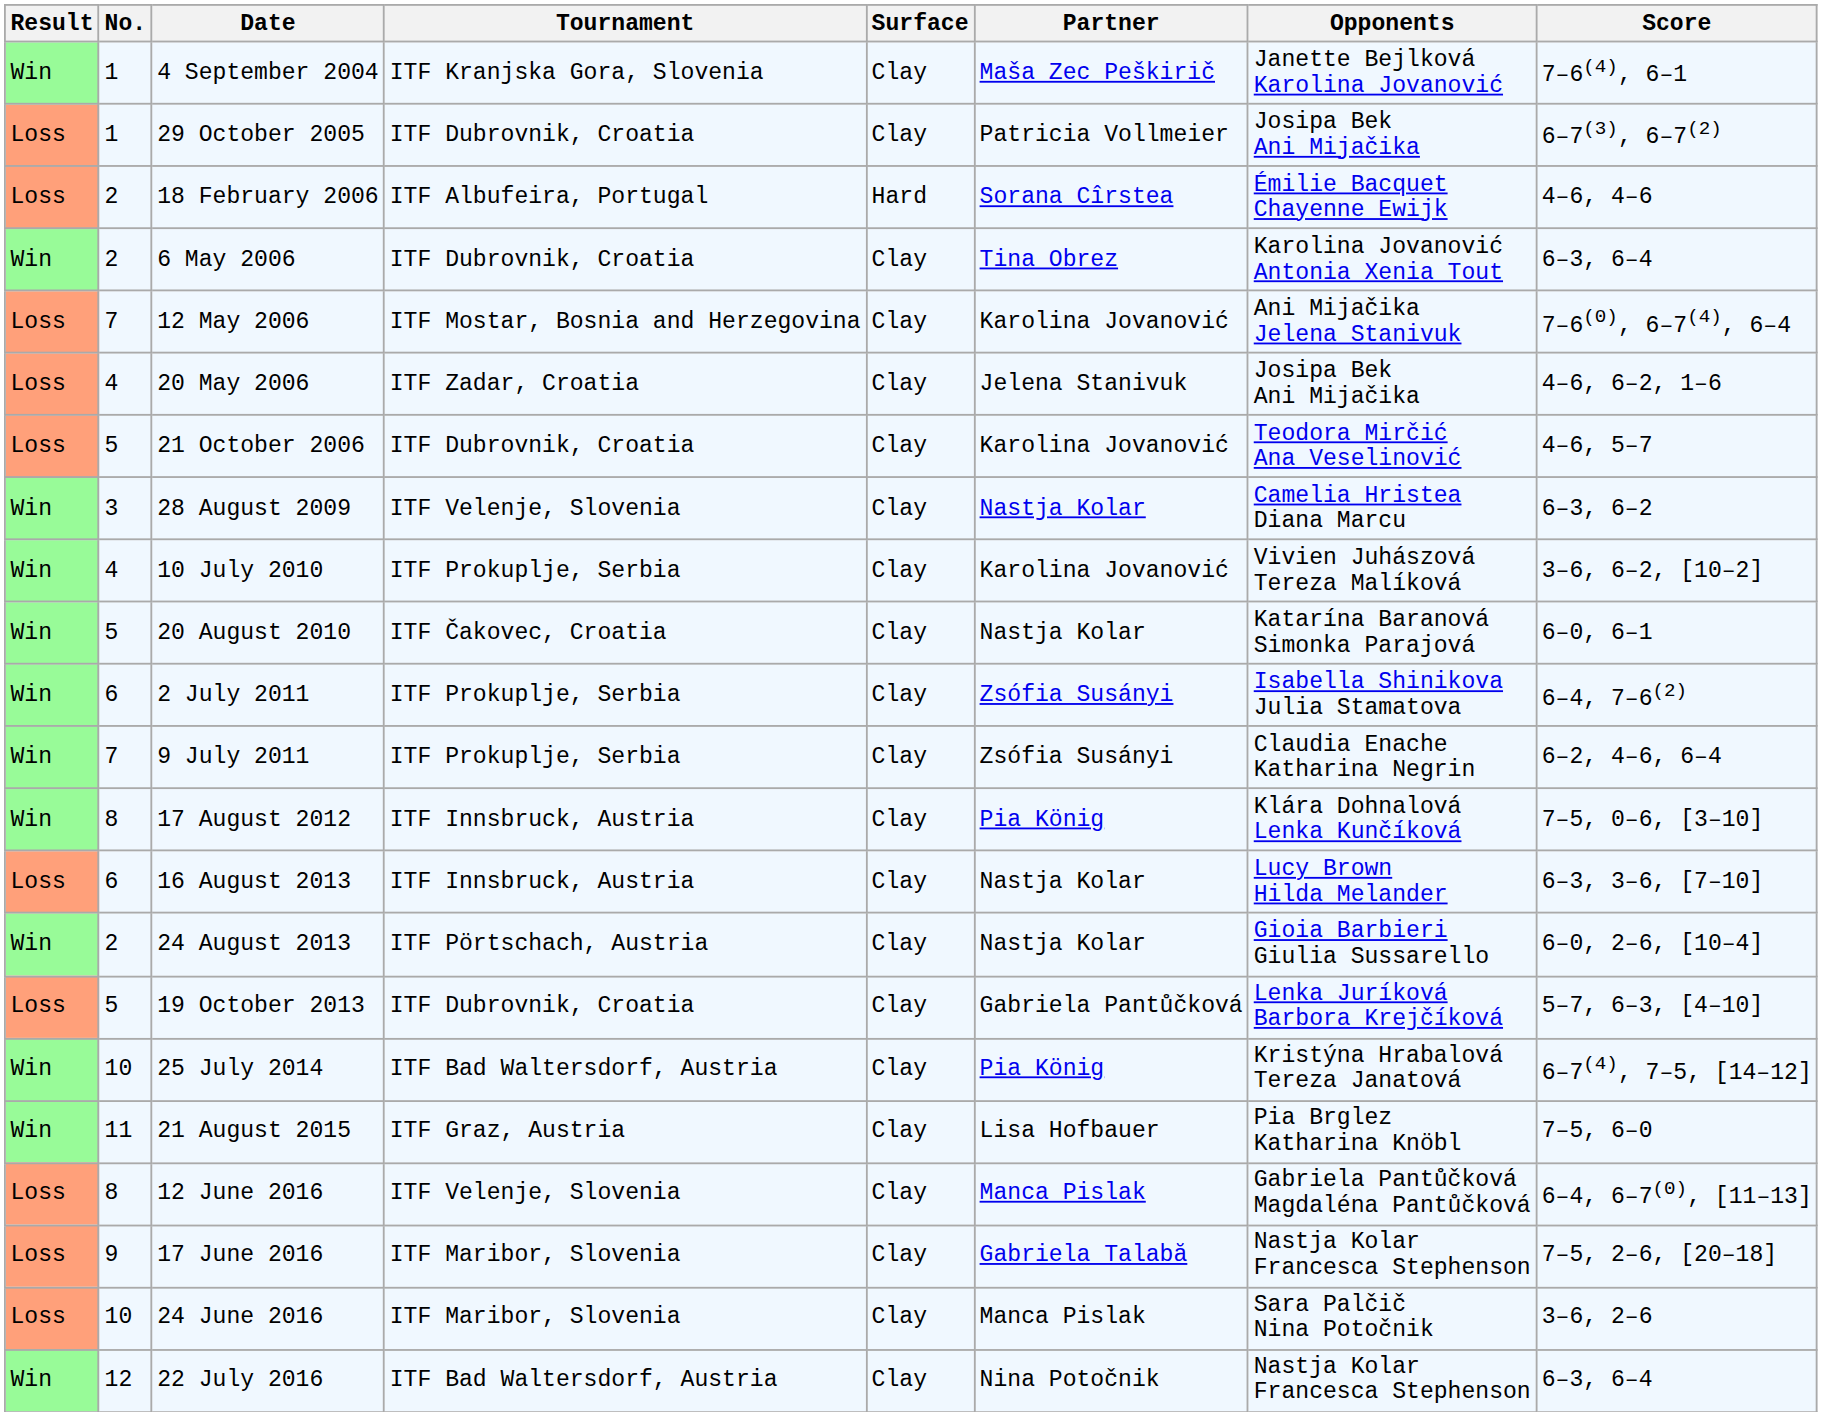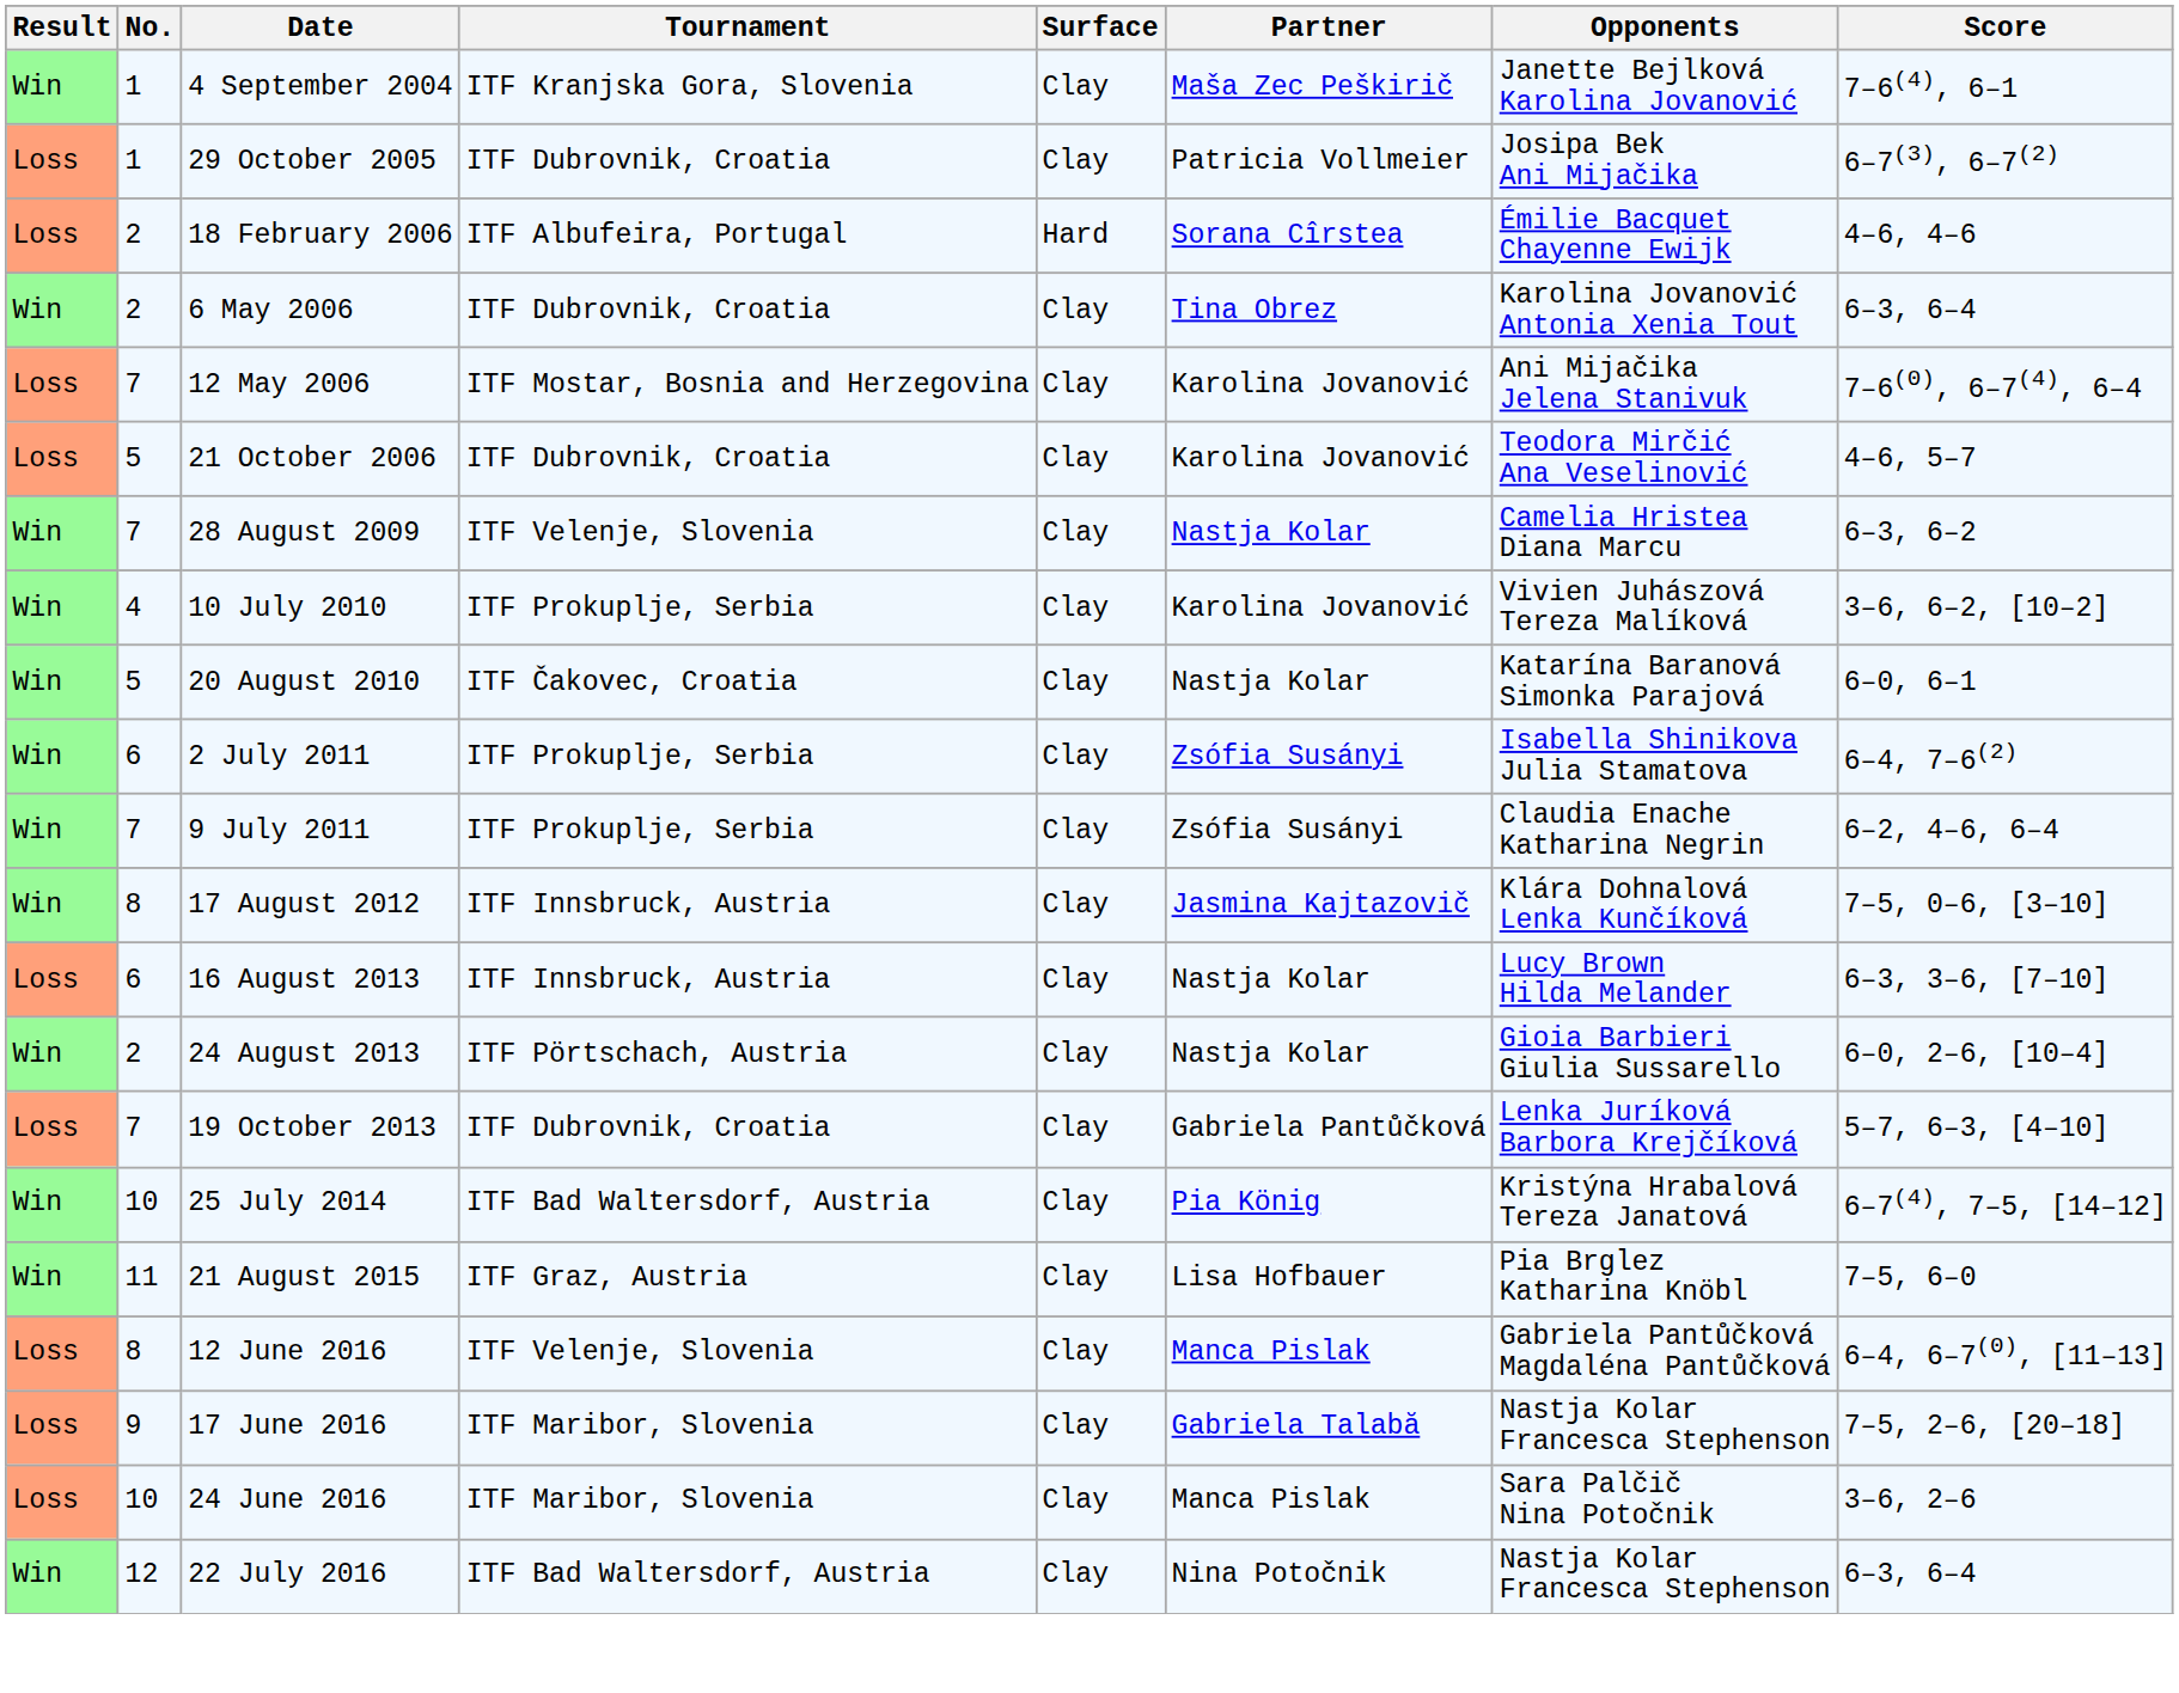- row: Loss | 4 | 20 May 2006 | ITF Zadar, Croatia | Clay | Jelena Stanivuk | Josipa Bek Ani Mijačika | 4–6, 6–2, 1–6
28 August 2009 | No.: 3 -> 7
17 August 2012 | Partner: Pia König -> Jasmina Kajtazovič
19 October 2013 | No.: 5 -> 7
